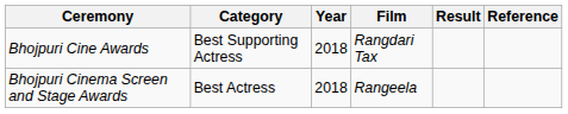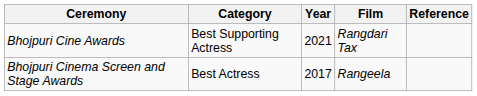- column: Result
Bhojpuri Cine Awards | Year: 2018 -> 2021
Bhojpuri Cinema Screen and Stage Awards | Year: 2018 -> 2017
